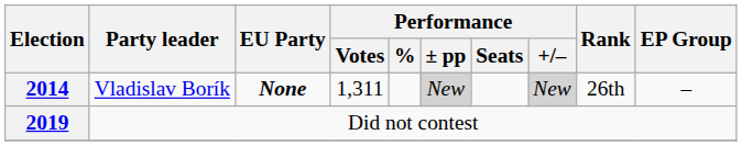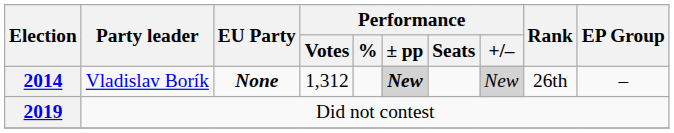2014 | Performance / Votes: 1,311 -> 1,312
2014 | Performance / ± pp: normal -> bold
